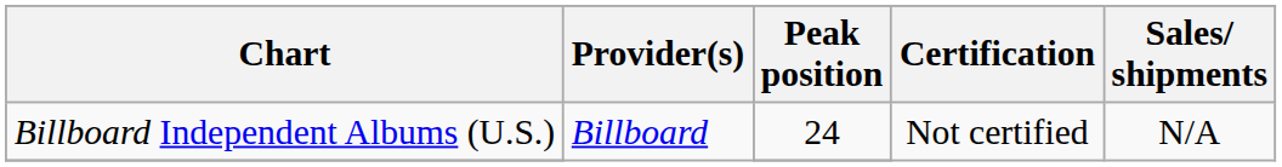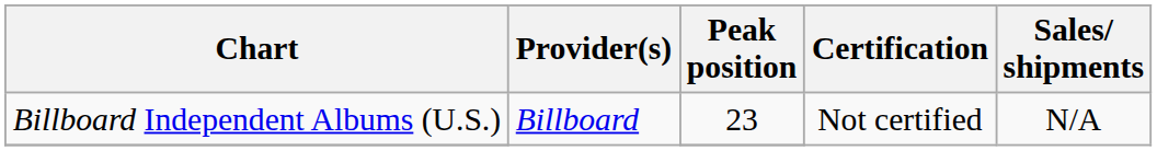Billboard Independent Albums (U.S.) | Peak position: 24 -> 23
